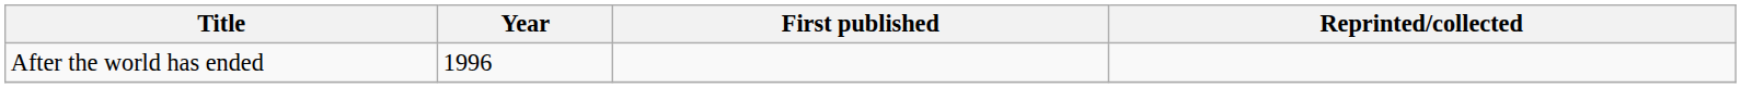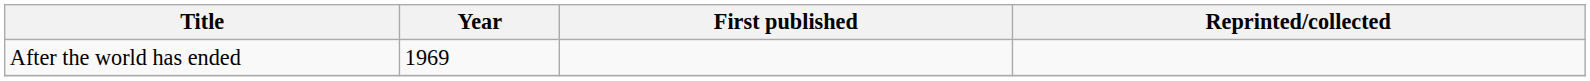After the world has ended | Year: 1996 -> 1969
